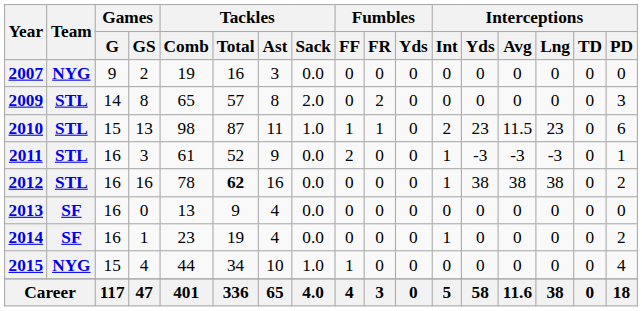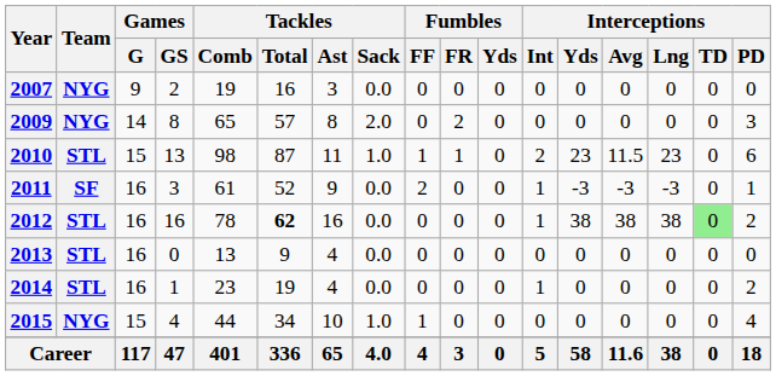2009 | Team: STL -> NYG
2011 | Team: STL -> SF
2012 | Interceptions / TD: no background -> lightgreen background
2013 | Team: SF -> STL
2014 | Team: SF -> STL
